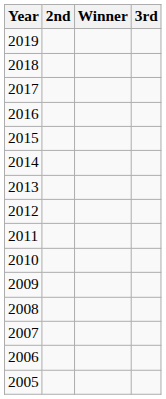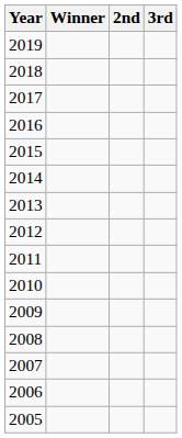columns swapped: Winner <-> 2nd
